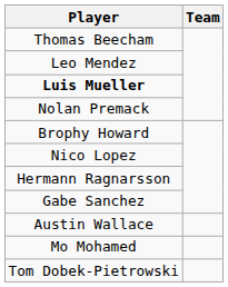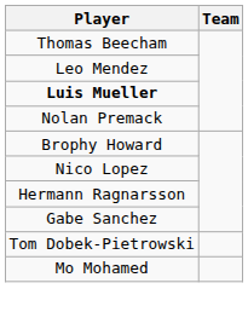- row: Austin Wallace
rows swapped: Tom Dobek-Pietrowski <-> Mo Mohamed
